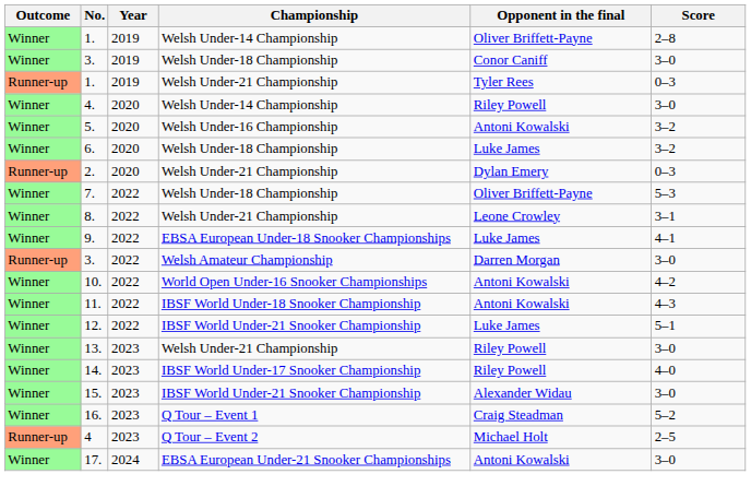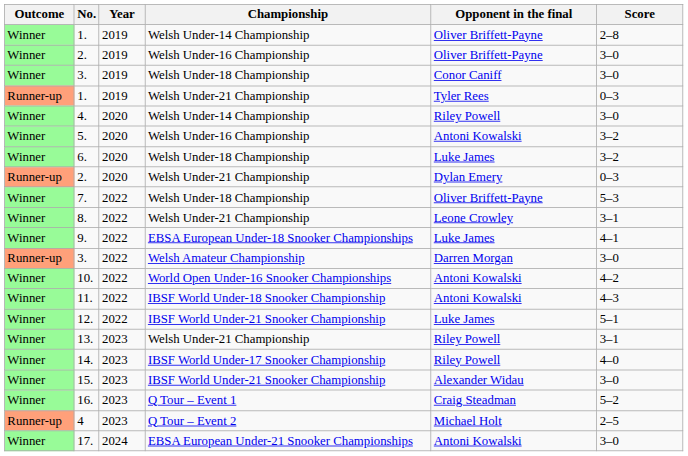+ row: Winner | 2. | 2019 | Welsh Under-16 Championship | Oliver Briffett-Payne | 3–0
13. | Score: 3–0 -> 3–1
